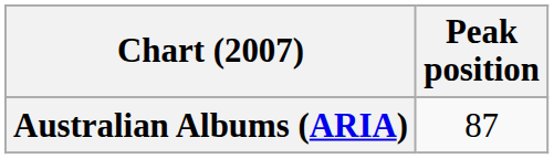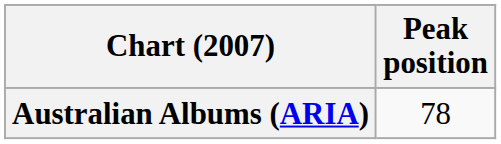Australian Albums (ARIA) | Peak position: 87 -> 78
